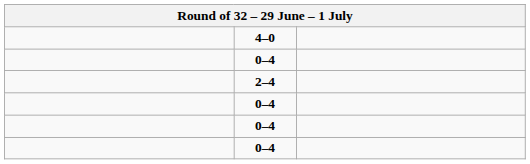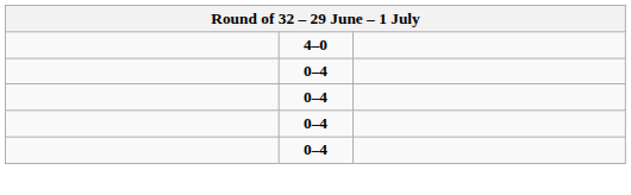- row: 2–4
